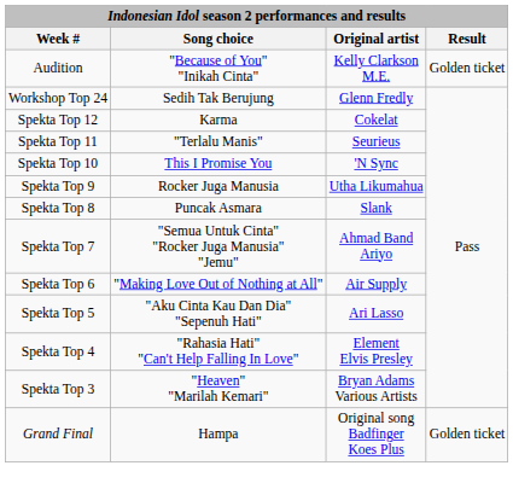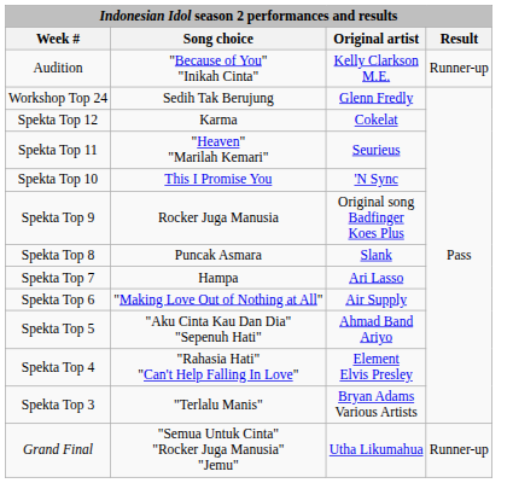Audition | Result: Golden ticket -> Runner-up
Spekta Top 11 | Song choice: "Terlalu Manis" -> "Heaven" "Marilah Kemari"
Spekta Top 9 | Original artist: Utha Likumahua -> Original song Badfinger Koes Plus
Spekta Top 7 | Song choice: "Semua Untuk Cinta" "Rocker Juga Manusia" "Jemu" -> Hampa
Spekta Top 7 | Original artist: Ahmad Band Ariyo -> Ari Lasso
Spekta Top 5 | Original artist: Ari Lasso -> Ahmad Band Ariyo
Spekta Top 3 | Song choice: "Heaven" "Marilah Kemari" -> "Terlalu Manis"
Grand Final | Song choice: Hampa -> "Semua Untuk Cinta" "Rocker Juga Manusia" "Jemu"
Grand Final | Original artist: Original song Badfinger Koes Plus -> Utha Likumahua
Grand Final | Result: Golden ticket -> Runner-up
